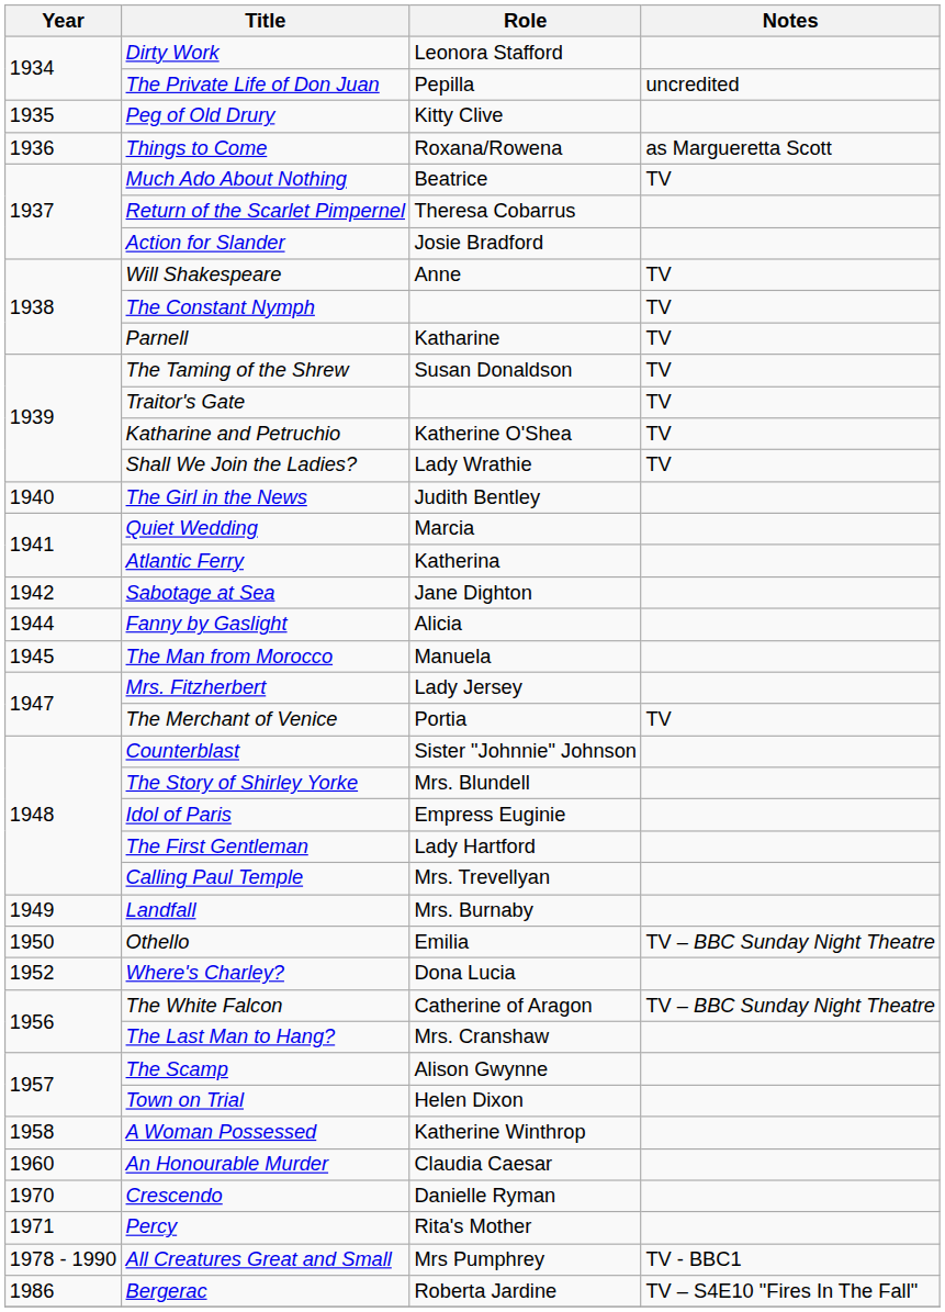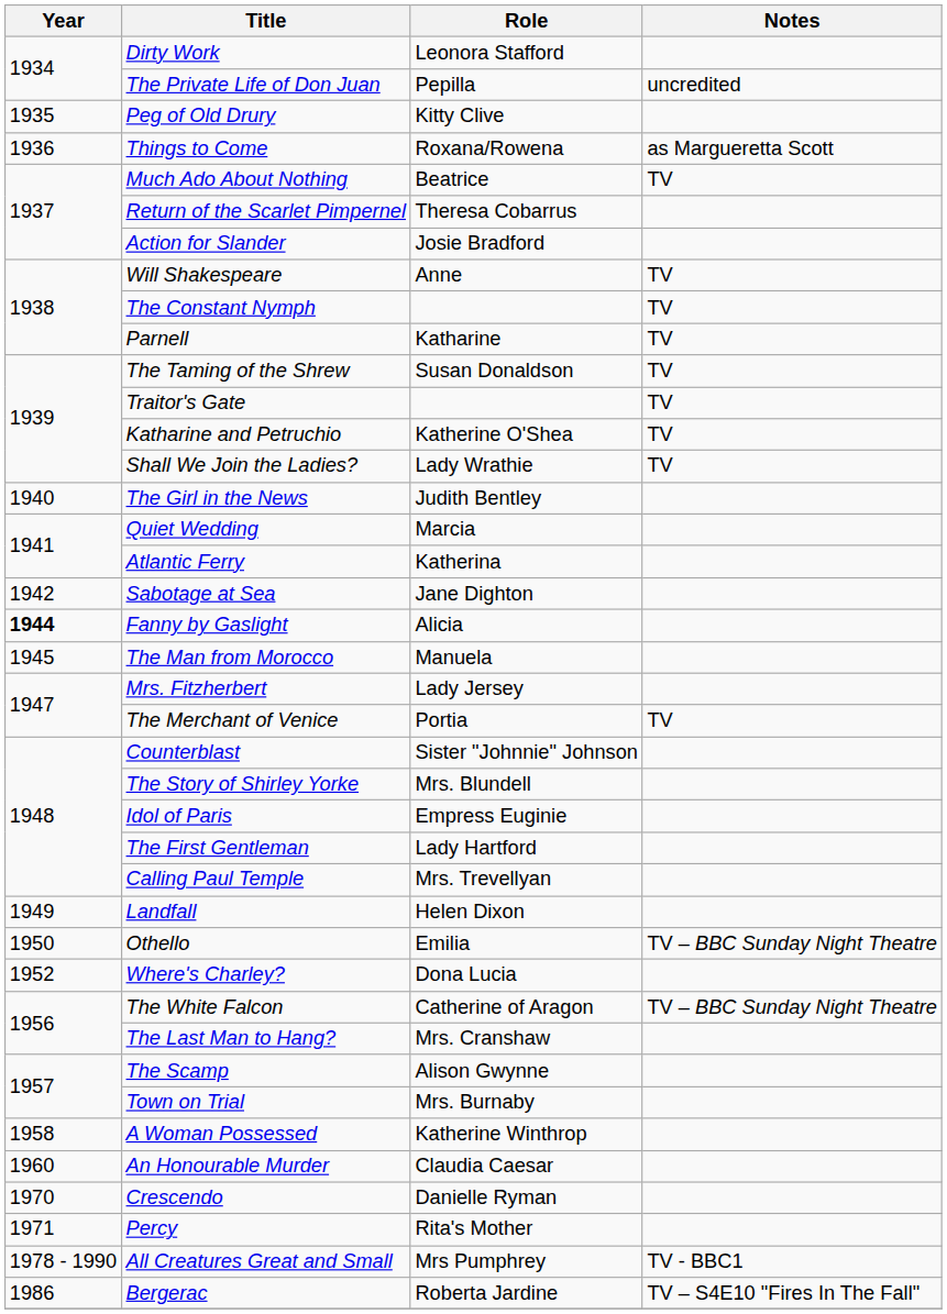Fanny by Gaslight | Year: normal -> bold
Landfall | Role: Mrs. Burnaby -> Helen Dixon
Town on Trial | Role: Helen Dixon -> Mrs. Burnaby
